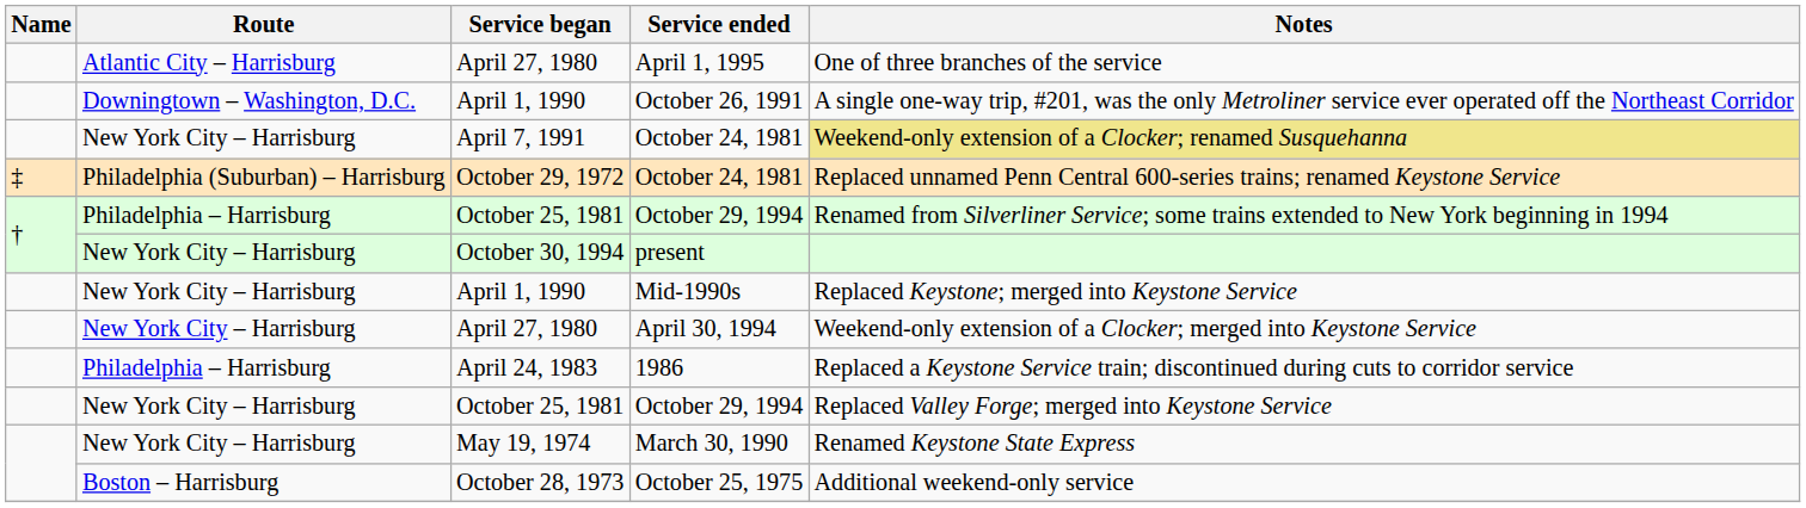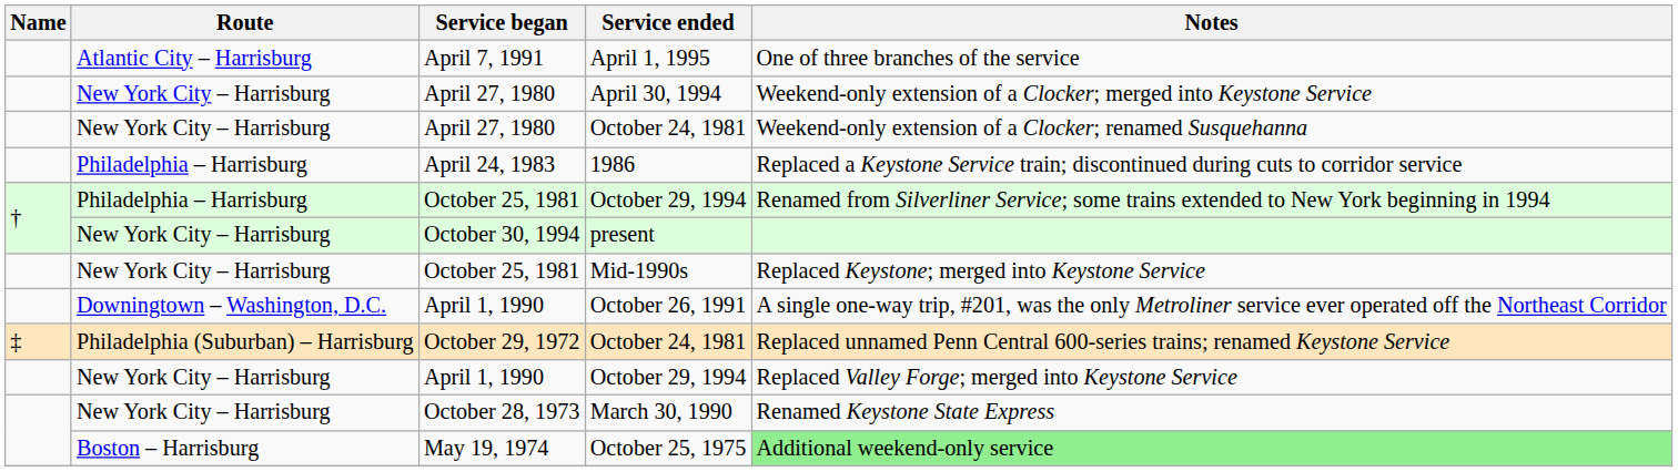April 1, 1995 | Service began: April 27, 1980 -> April 7, 1991
rows swapped: April 30, 1994 <-> October 26, 1991
New York City – Harrisburg / October 24, 1981 | Service began: April 7, 1991 -> April 27, 1980
New York City – Harrisburg / October 24, 1981 | Notes: khaki background -> no background
rows swapped: 1986 <-> Philadelphia (Suburban) – Harrisburg / October 24, 1981
Mid-1990s | Service began: April 1, 1990 -> October 25, 1981
New York City – Harrisburg / October 29, 1994 | Service began: October 25, 1981 -> April 1, 1990
March 30, 1990 | Service began: May 19, 1974 -> October 28, 1973
October 25, 1975 | Service began: October 28, 1973 -> May 19, 1974
October 25, 1975 | Notes: no background -> lightgreen background
